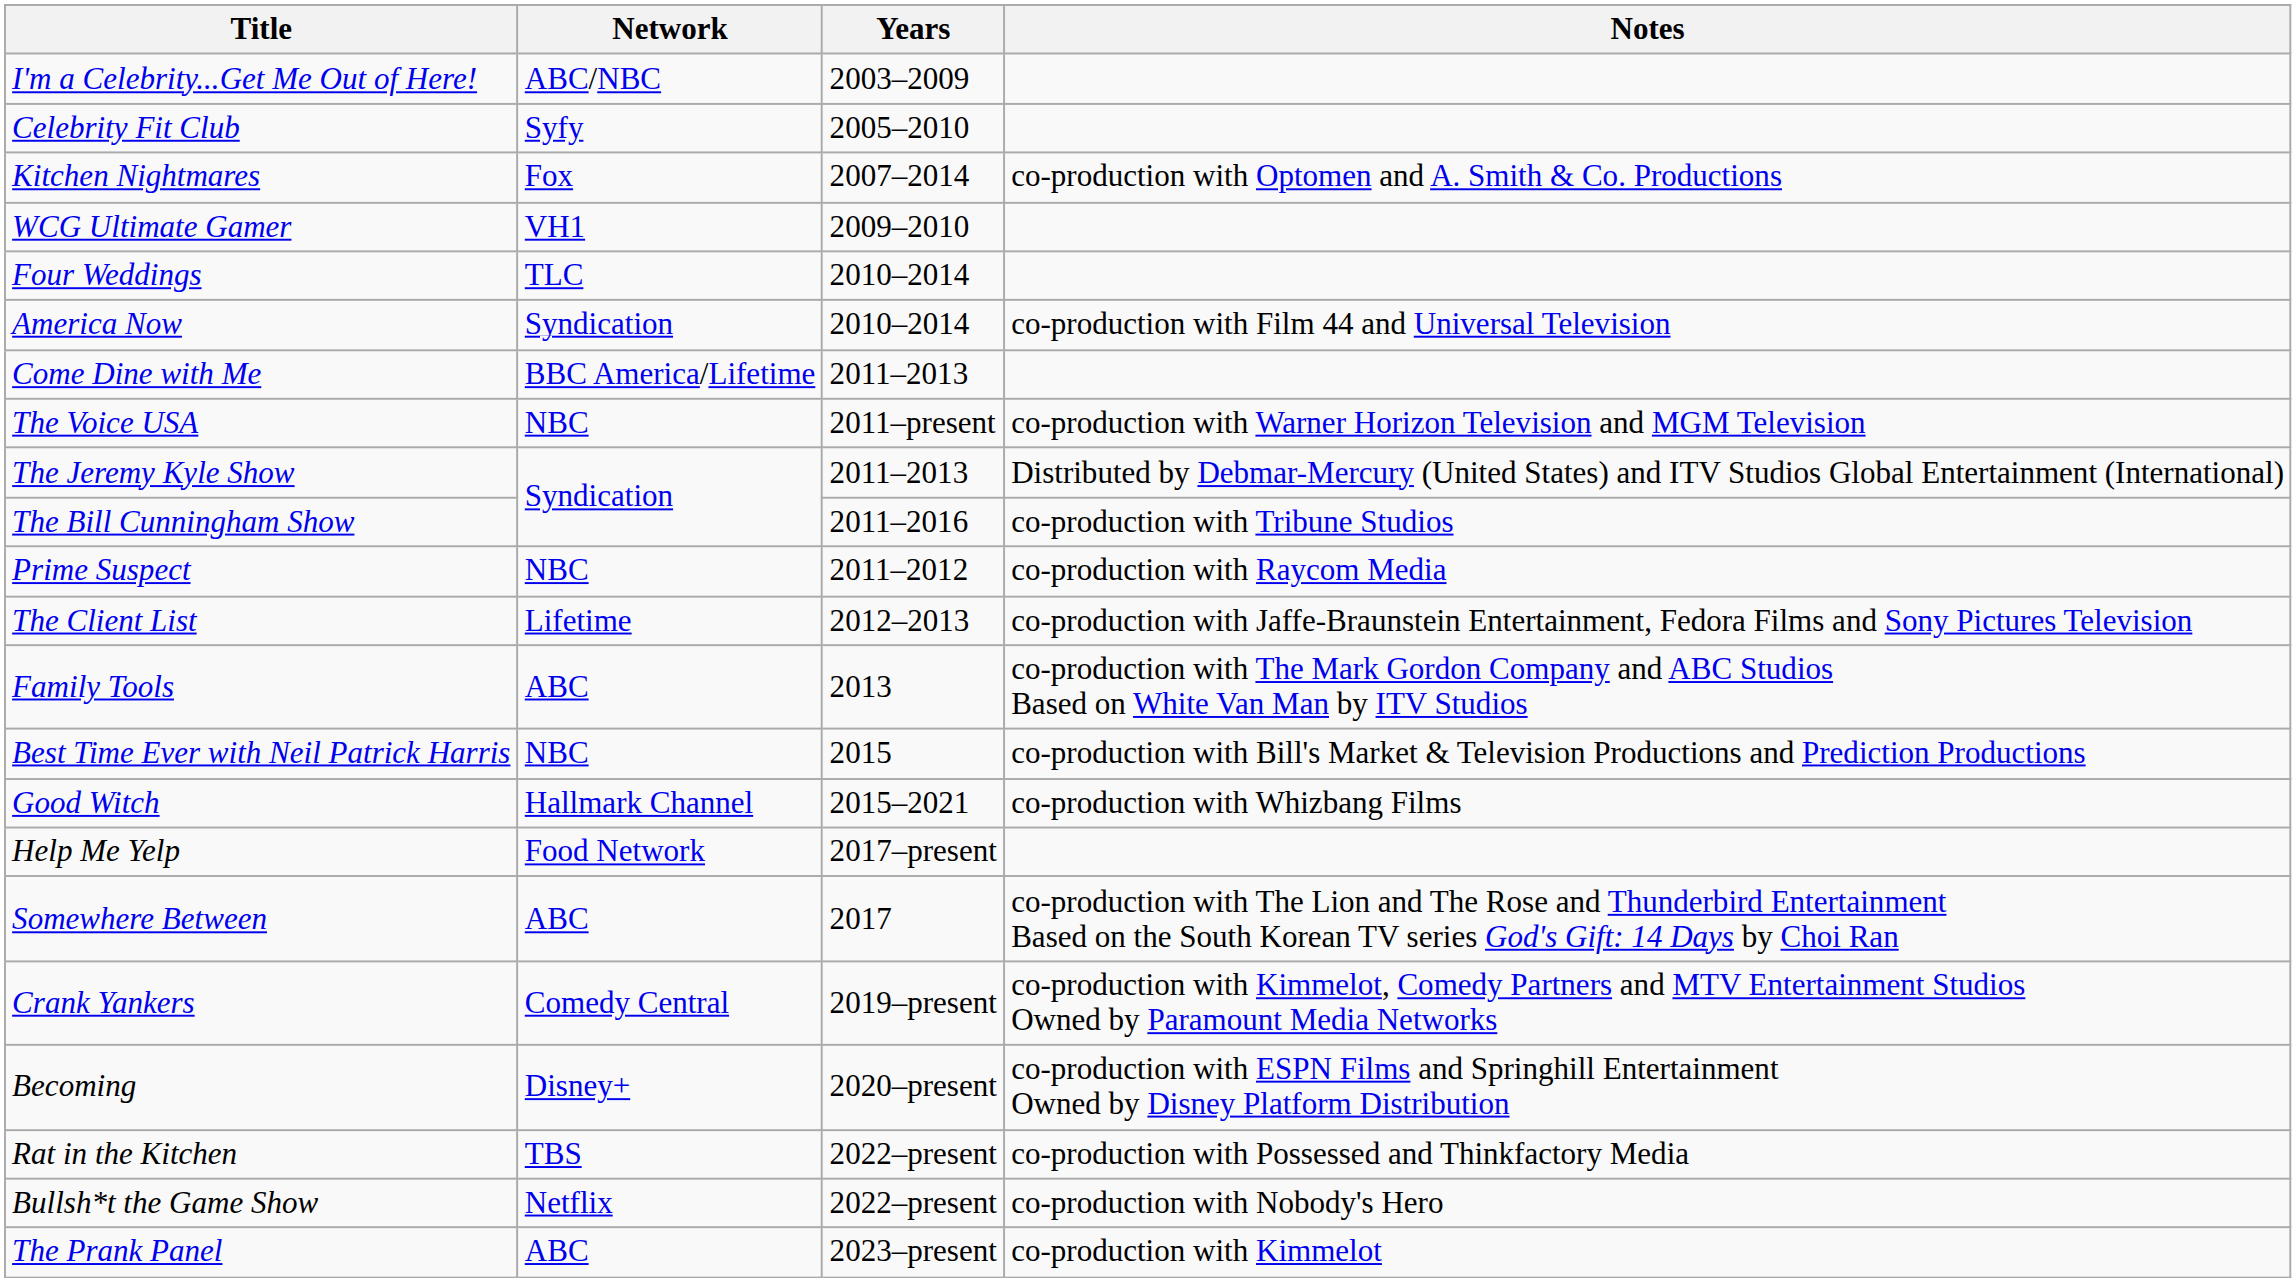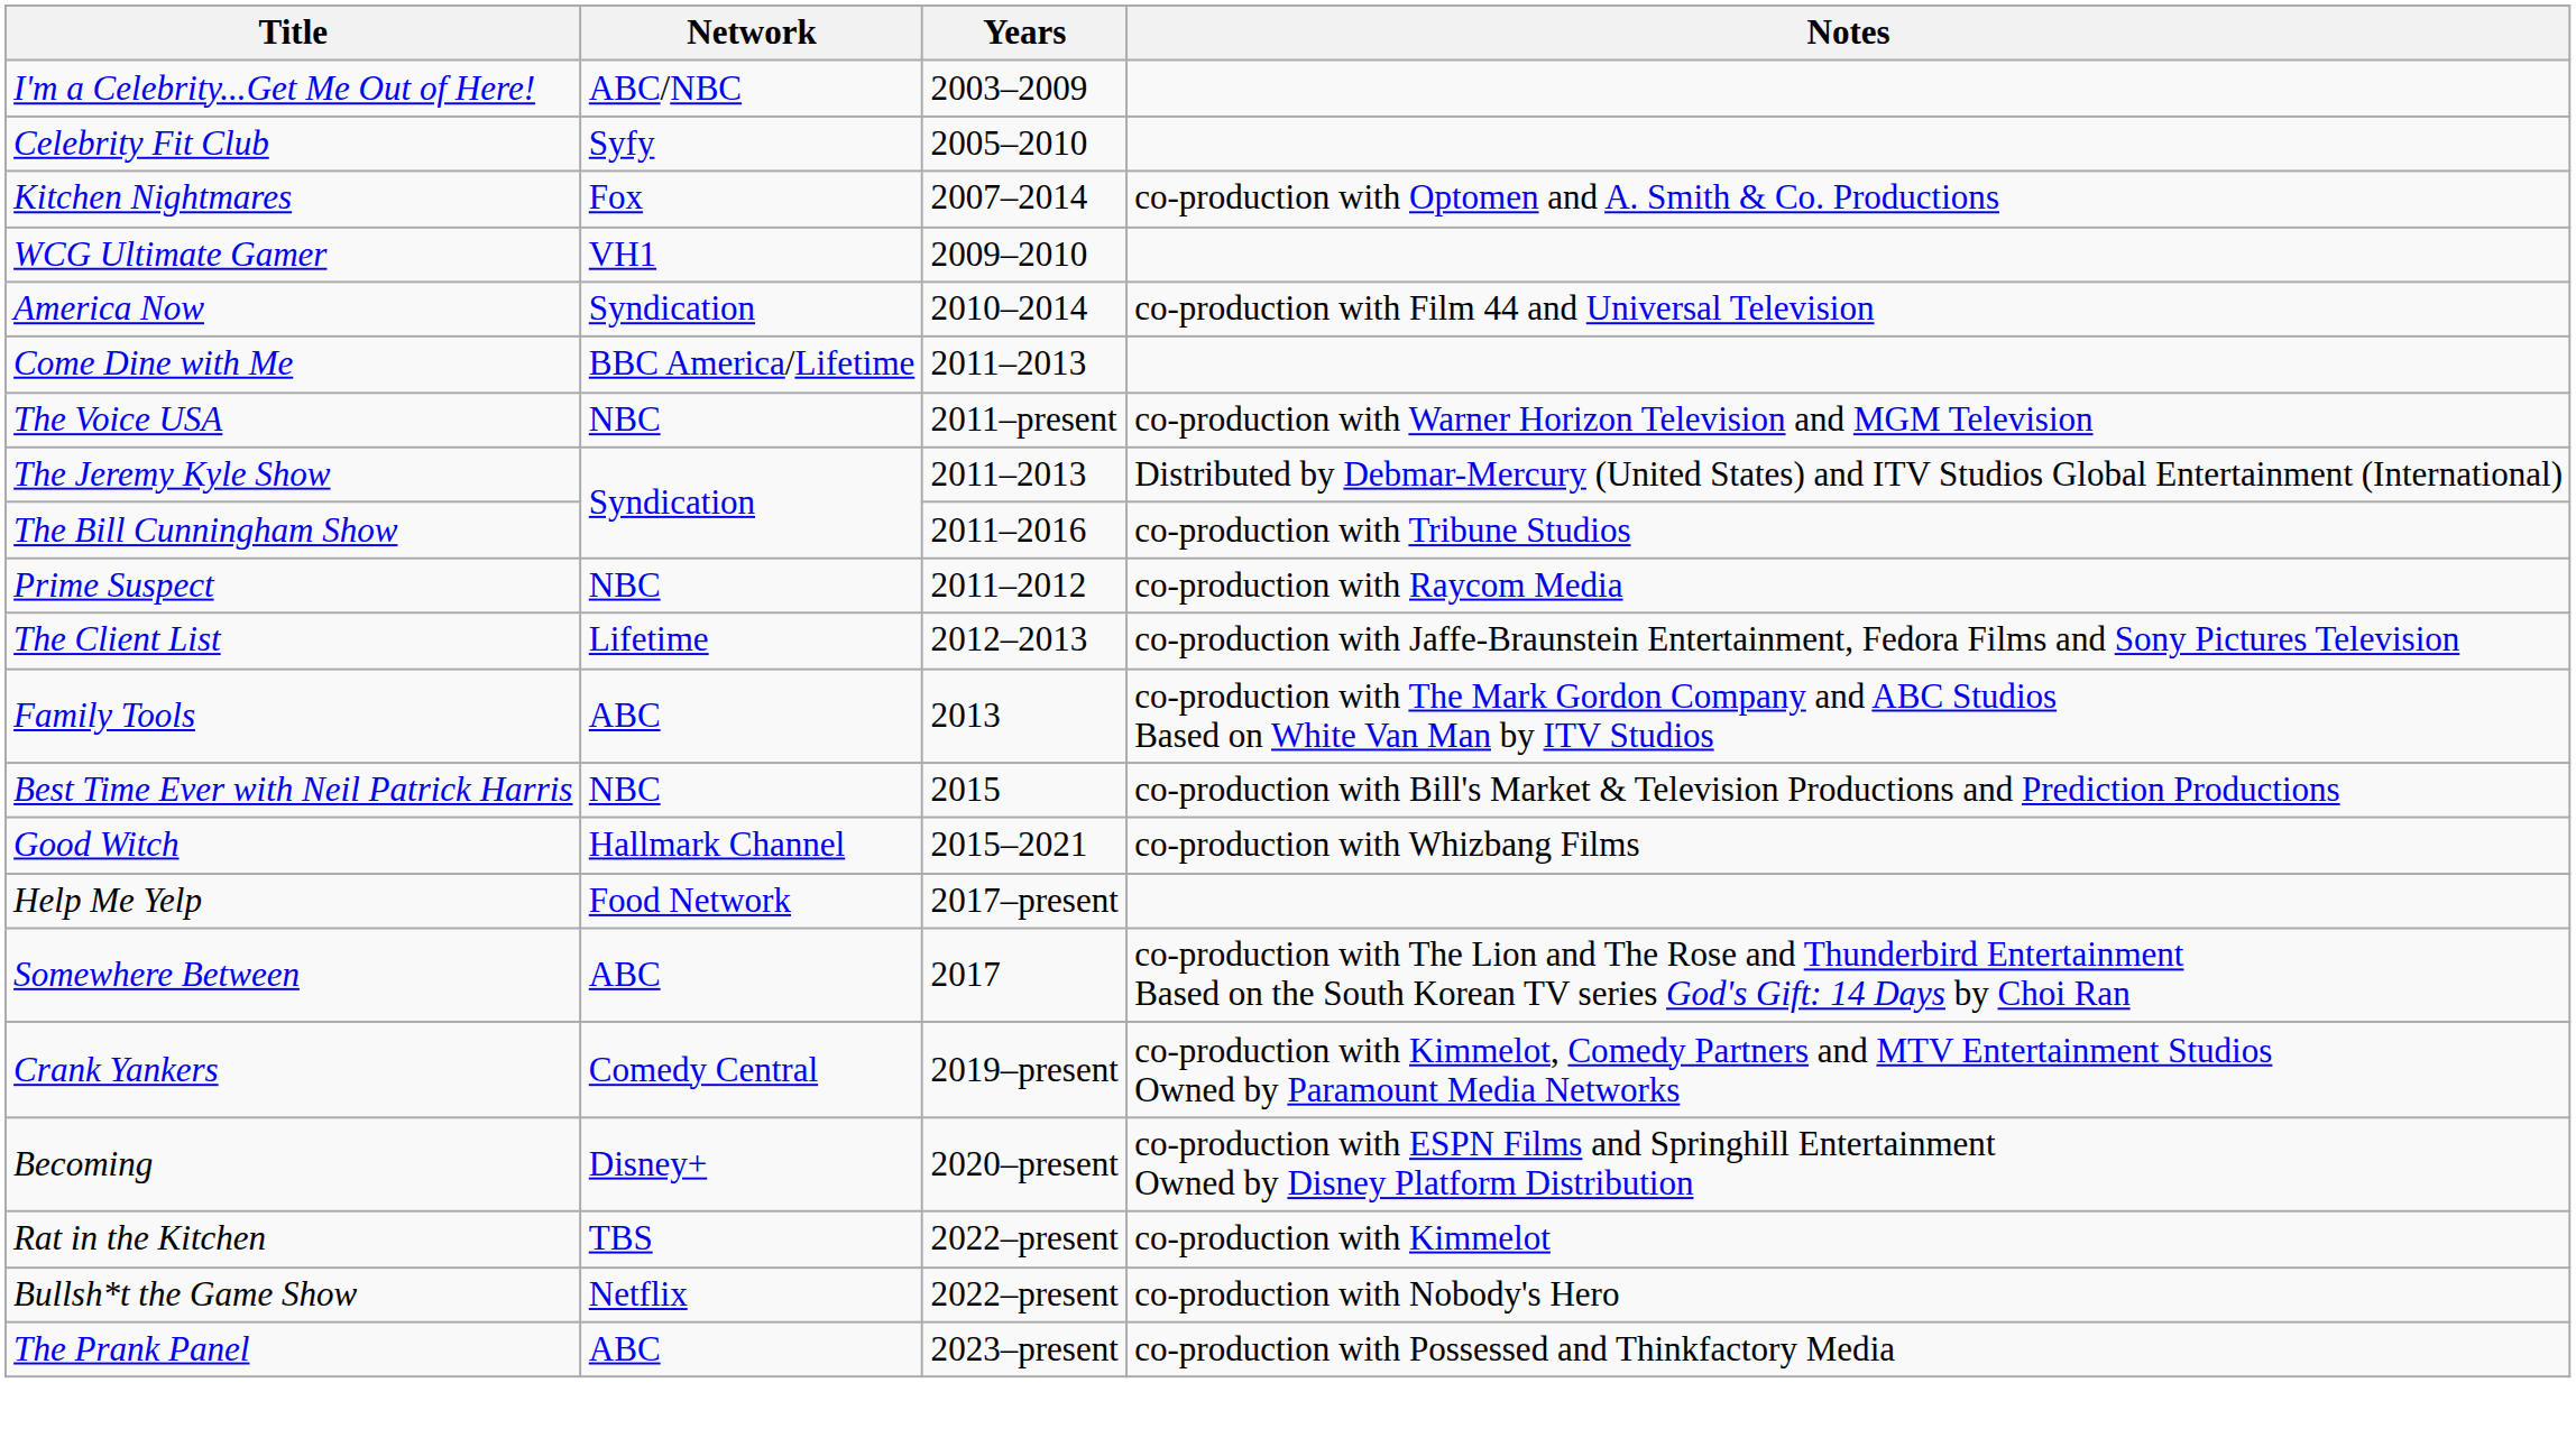- row: Four Weddings | TLC | 2010–2014
Rat in the Kitchen | Notes: co-production with Possessed and Thinkfactory Media -> co-production with Kimmelot
The Prank Panel | Notes: co-production with Kimmelot -> co-production with Possessed and Thinkfactory Media
